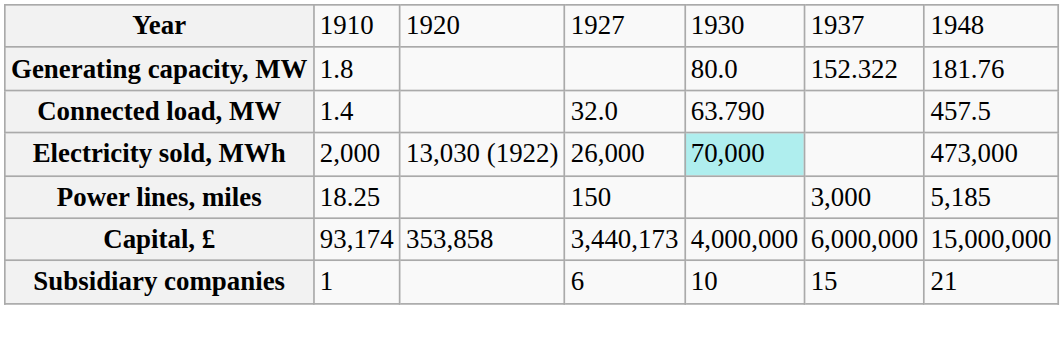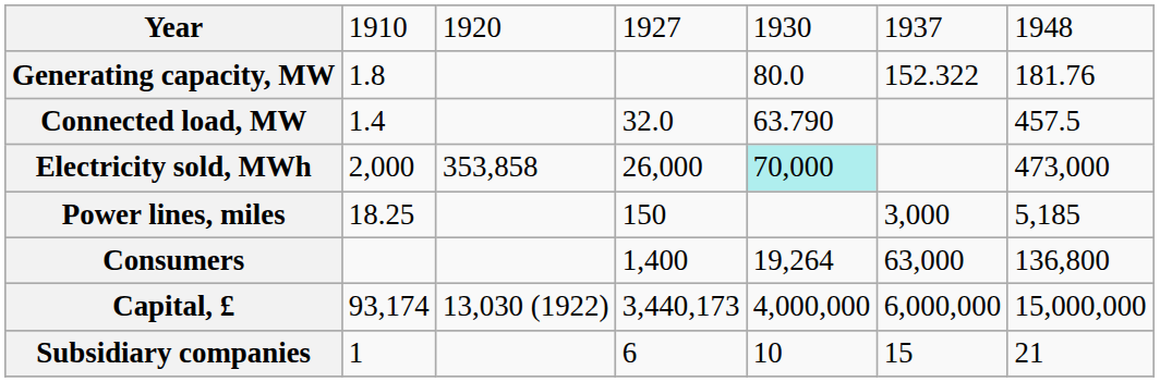Electricity sold, MWh | column 3: 13,030 (1922) -> 353,858
+ row: Consumers | 1,400 | 19,264 | 63,000 | 136,800
Capital, £ | column 3: 353,858 -> 13,030 (1922)
